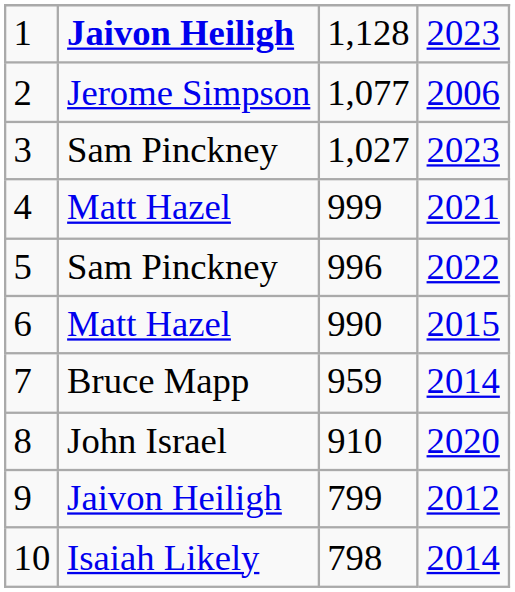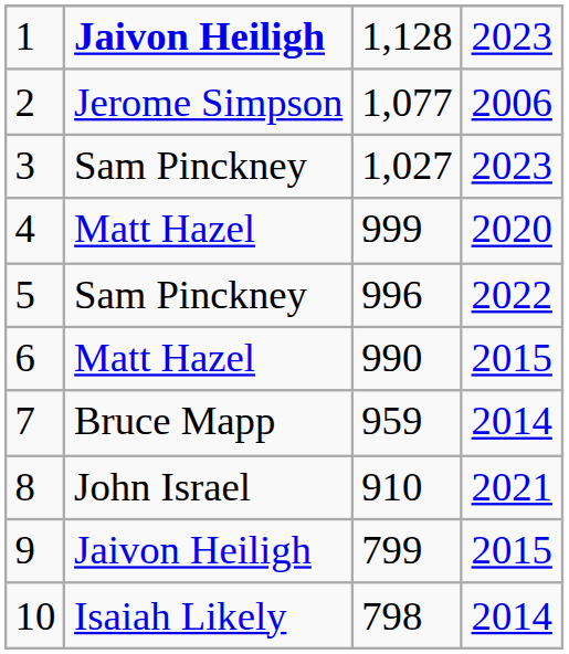4 | column 4: 2021 -> 2020
8 | column 4: 2020 -> 2021
9 | column 4: 2012 -> 2015
